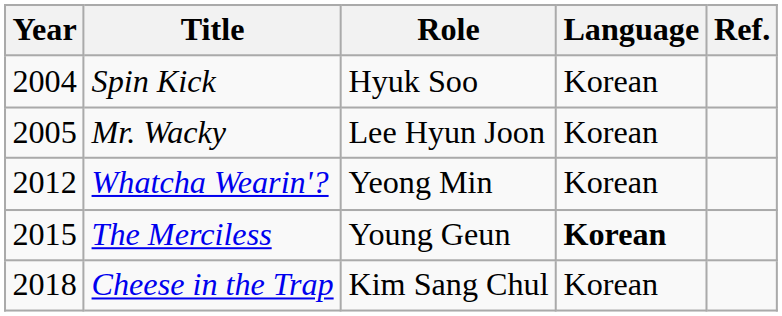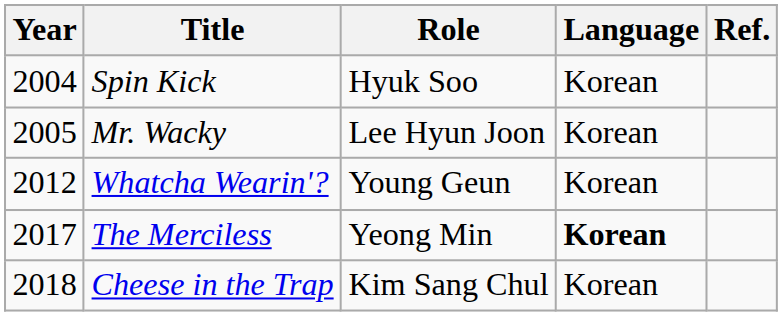Whatcha Wearin'? | Role: Yeong Min -> Young Geun
The Merciless | Year: 2015 -> 2017
The Merciless | Role: Young Geun -> Yeong Min
